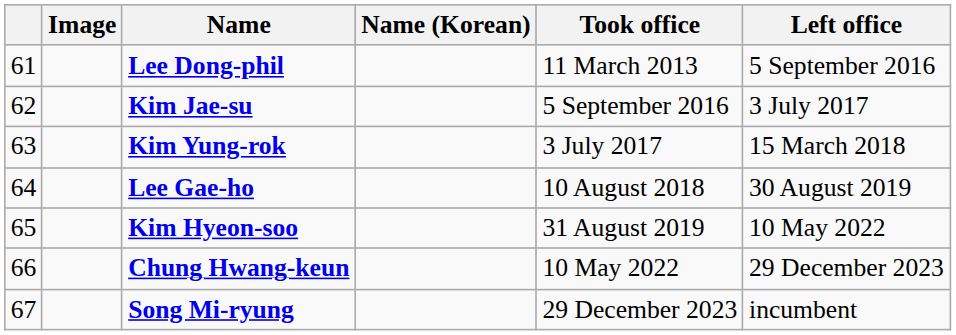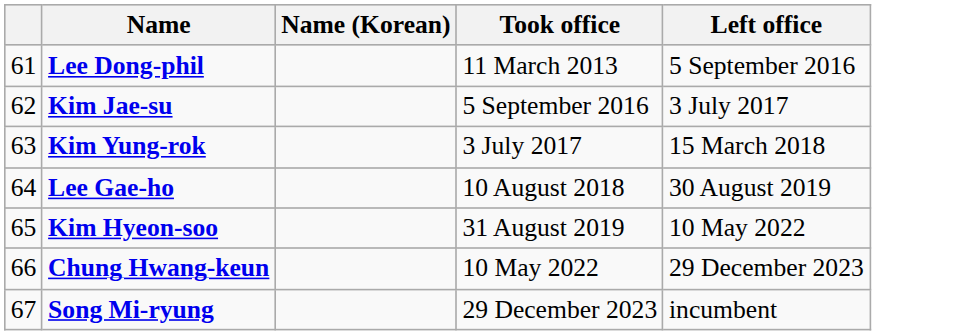- column: Image
